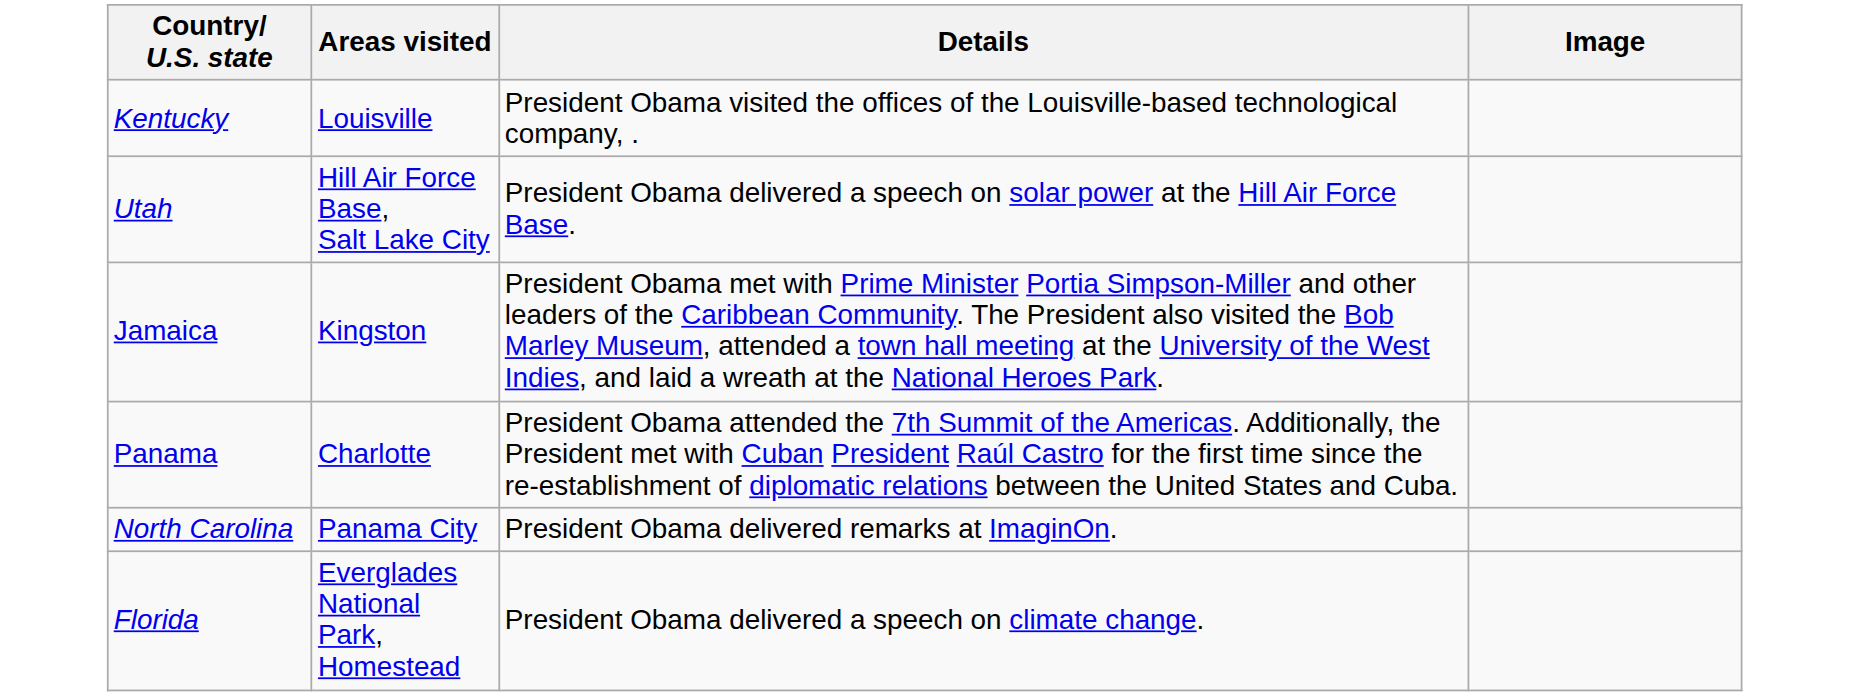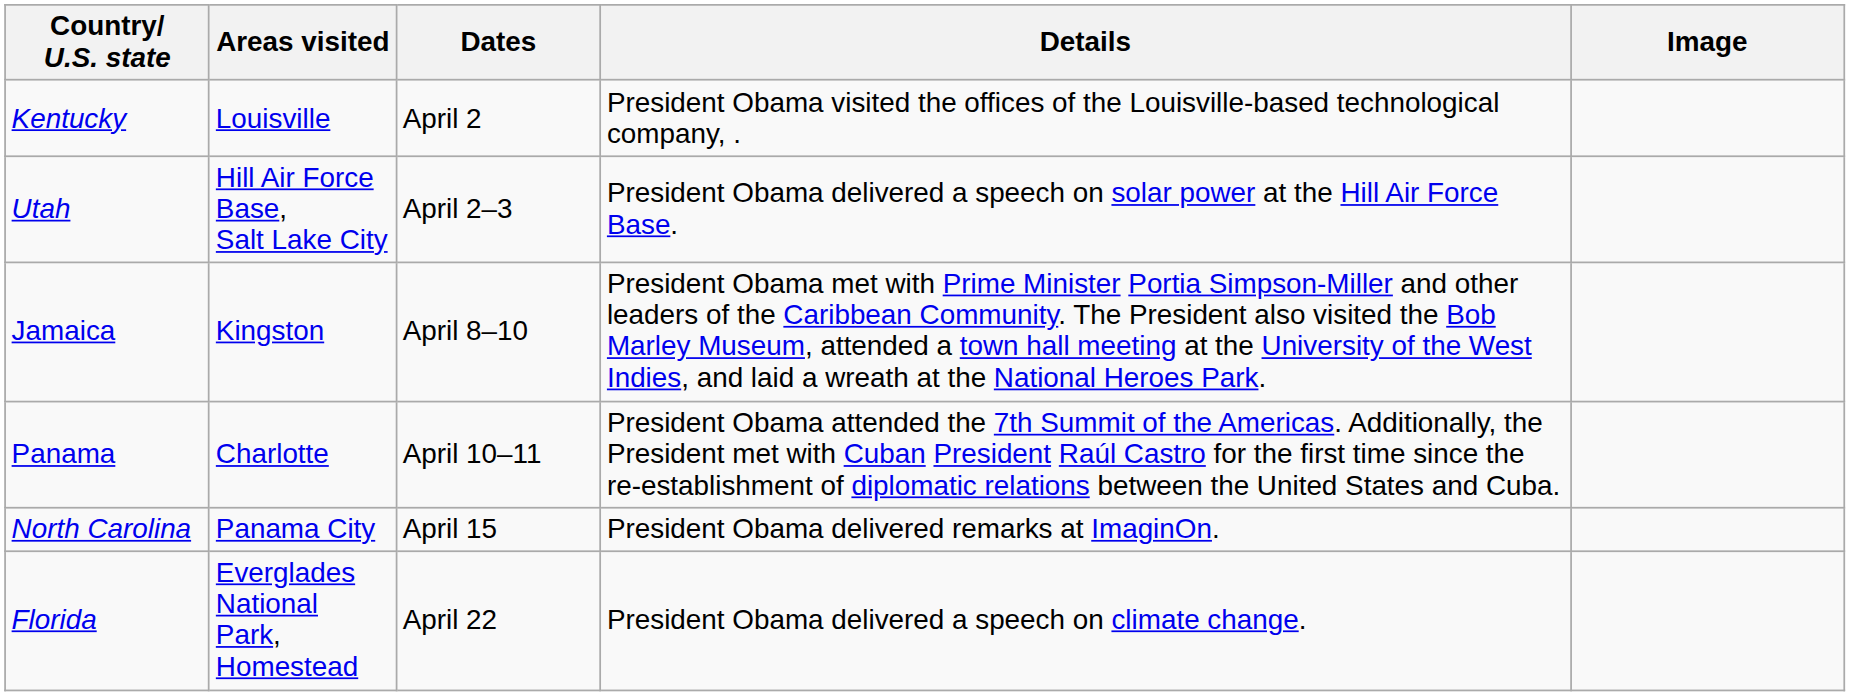+ column: Dates | April 2 | April 2–3 | April 8–10 | April 10–11 | April 15 | April 22
